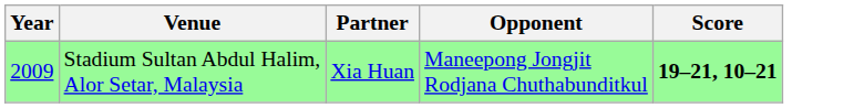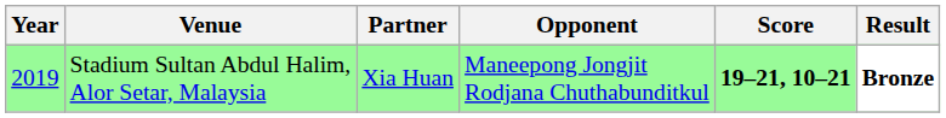+ column: Result | Bronze
Stadium Sultan Abdul Halim, Alor Setar, Malaysia | Year: 2009 -> 2019
